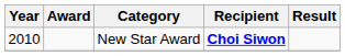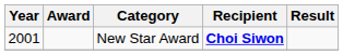New Star Award | Year: 2010 -> 2001
